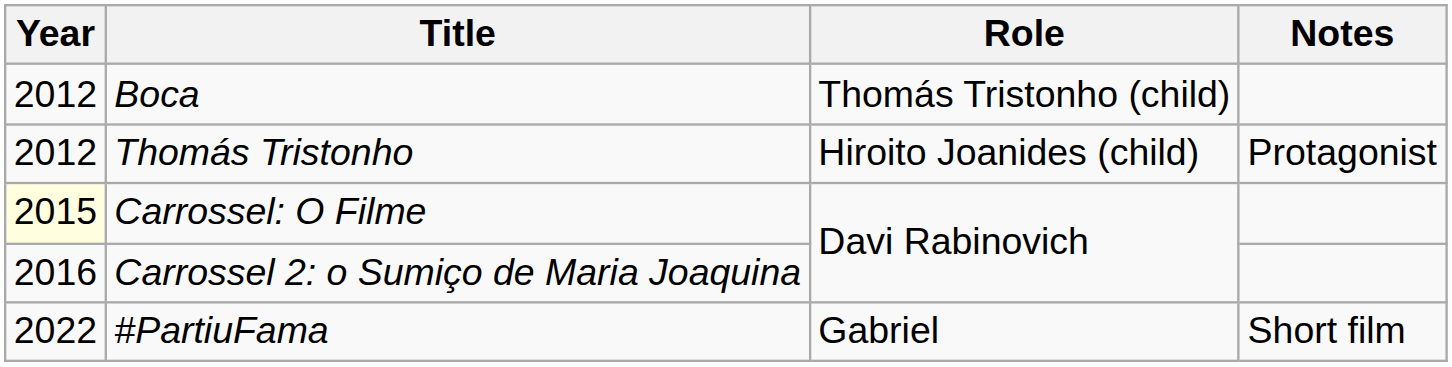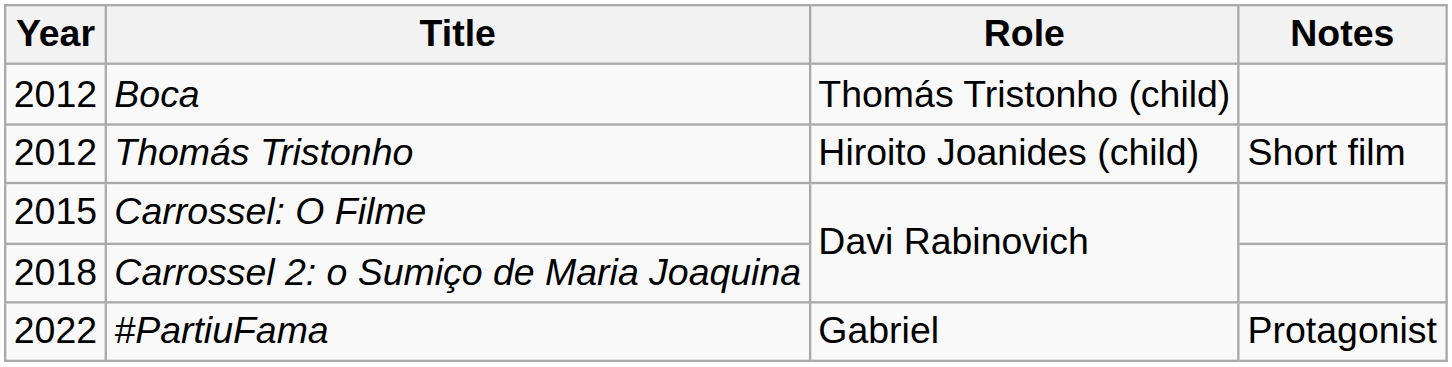Thomás Tristonho | Notes: Protagonist -> Short film
Carrossel: O Filme | Year: lightyellow background -> no background
Carrossel 2: o Sumiço de Maria Joaquina | Year: 2016 -> 2018
#PartiuFama | Notes: Short film -> Protagonist
